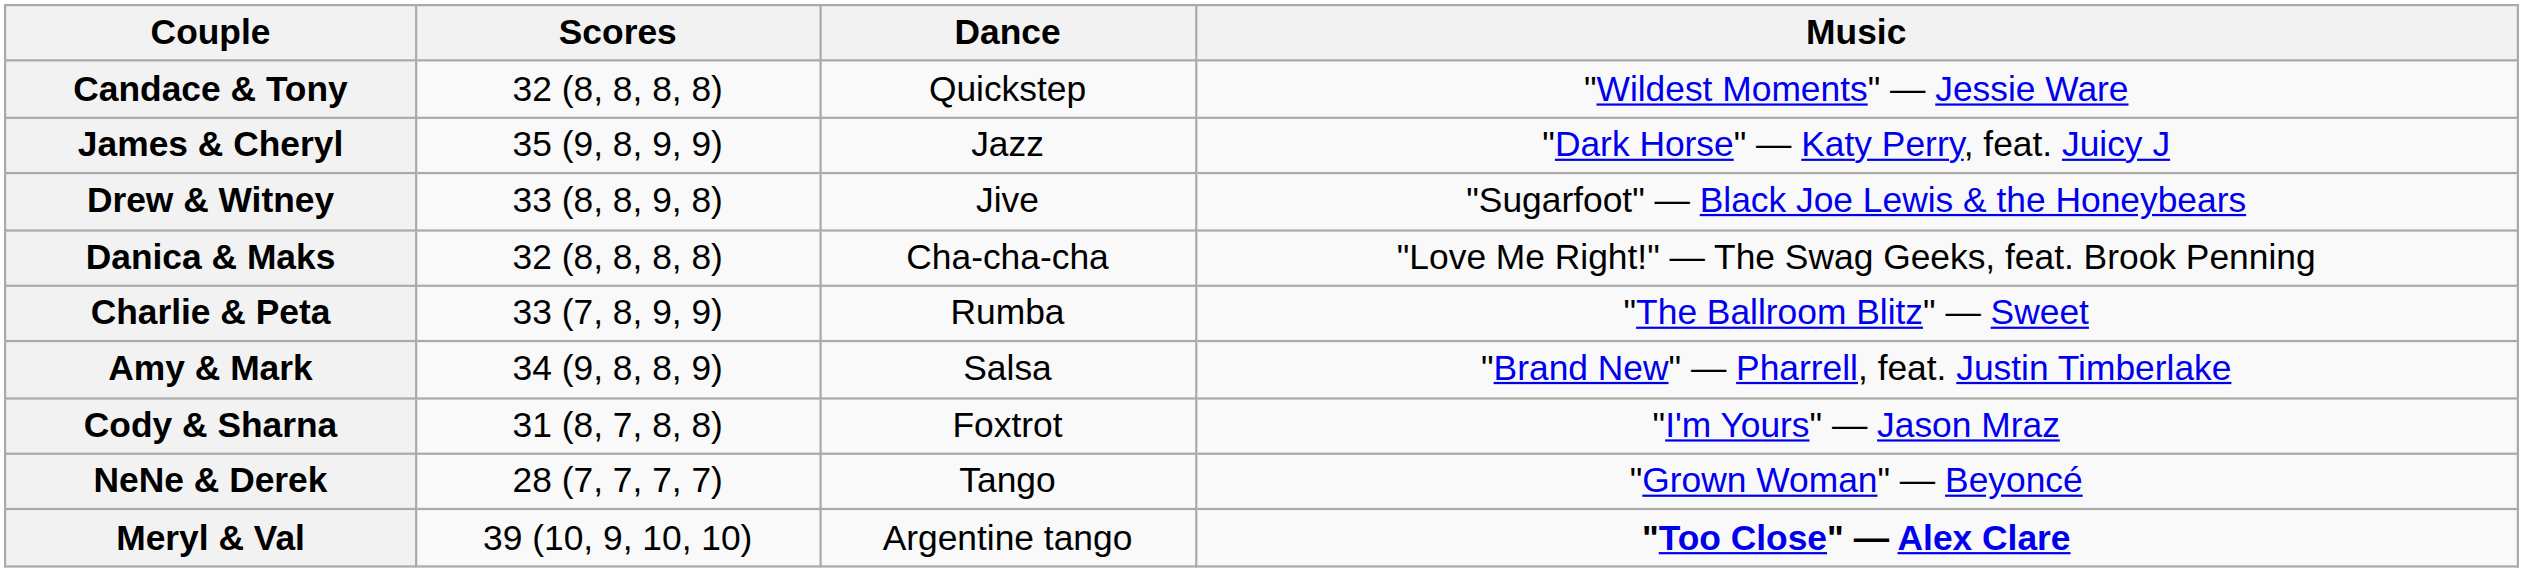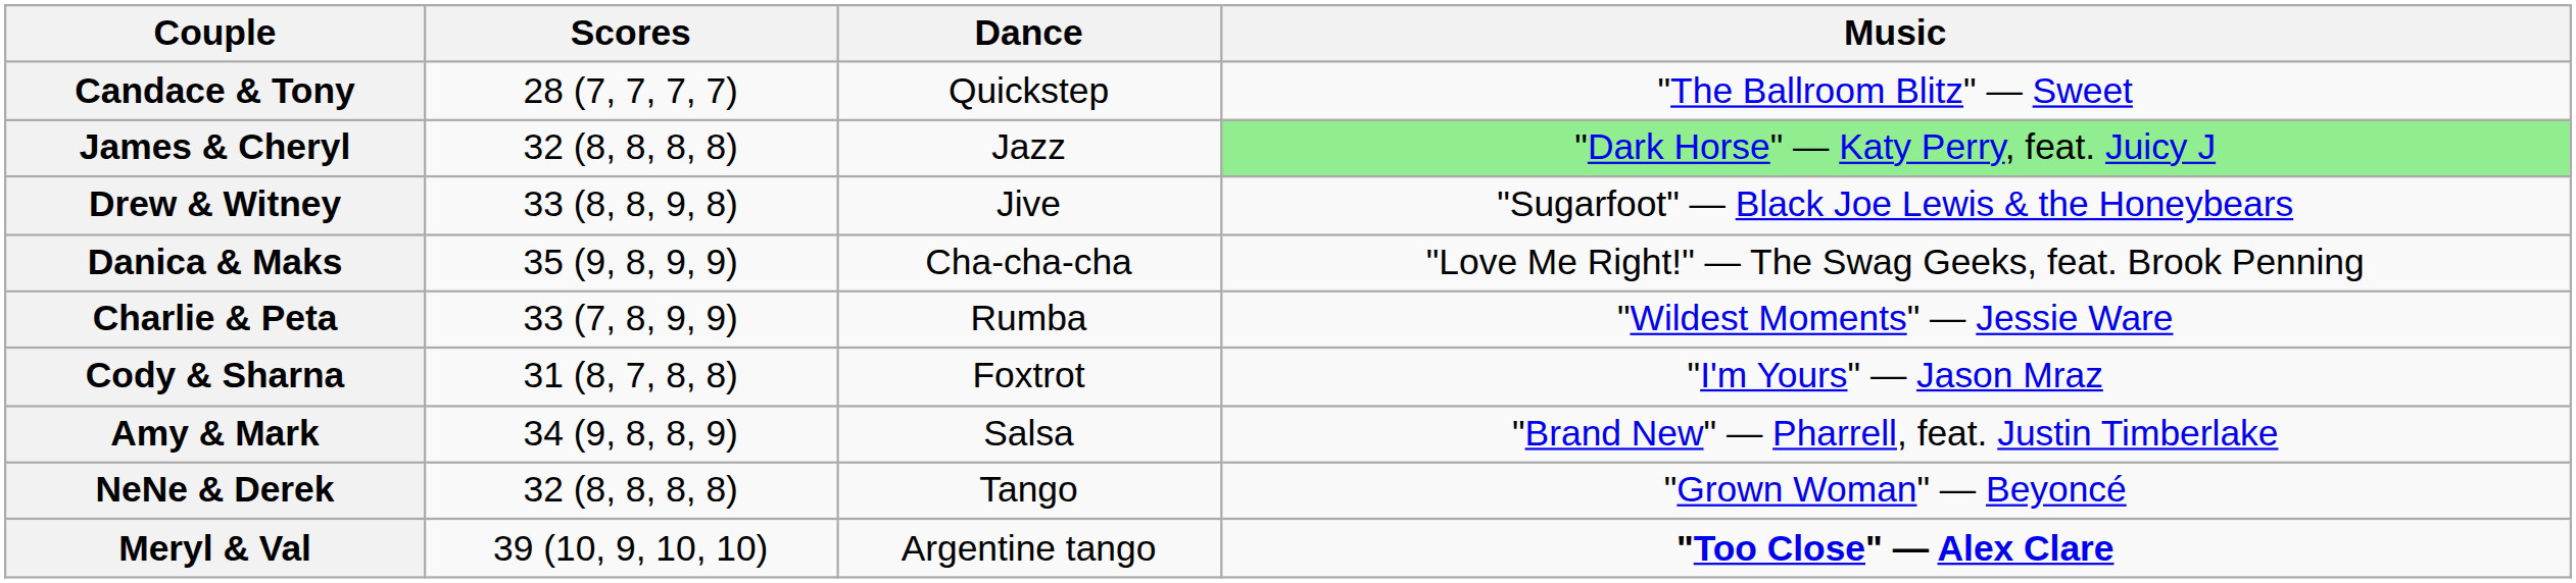Candace & Tony | Scores: 32 (8, 8, 8, 8) -> 28 (7, 7, 7, 7)
Candace & Tony | Music: "Wildest Moments" — Jessie Ware -> "The Ballroom Blitz" — Sweet
James & Cheryl | Scores: 35 (9, 8, 9, 9) -> 32 (8, 8, 8, 8)
James & Cheryl | Music: no background -> lightgreen background
Danica & Maks | Scores: 32 (8, 8, 8, 8) -> 35 (9, 8, 9, 9)
Charlie & Peta | Music: "The Ballroom Blitz" — Sweet -> "Wildest Moments" — Jessie Ware
rows swapped: Amy & Mark <-> Cody & Sharna
NeNe & Derek | Scores: 28 (7, 7, 7, 7) -> 32 (8, 8, 8, 8)
